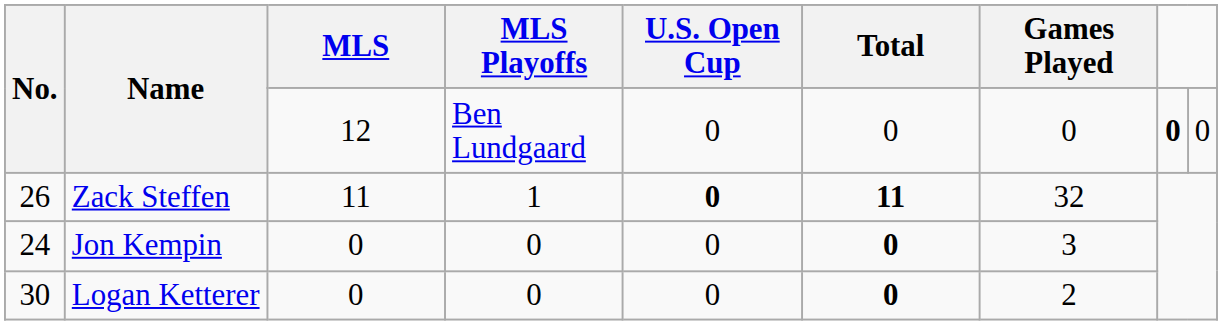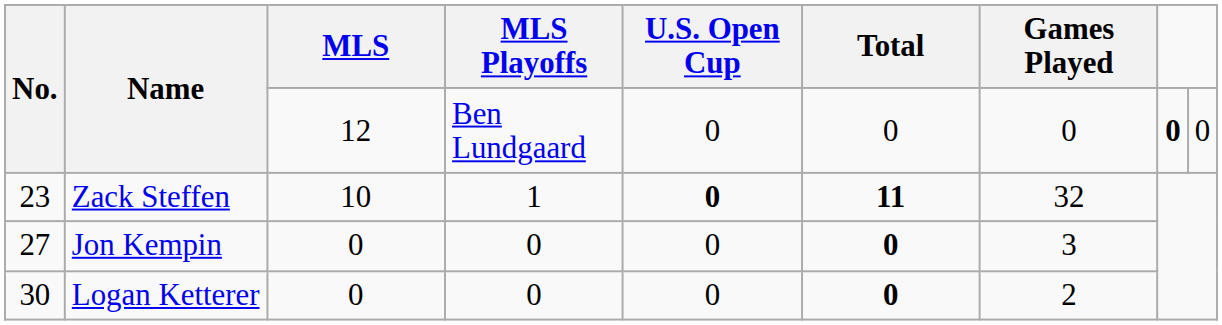Zack Steffen | No.: 26 -> 23
Zack Steffen | MLS: 11 -> 10
Jon Kempin | No.: 24 -> 27
